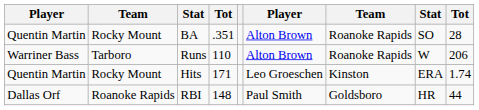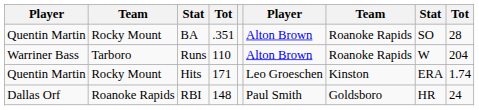Runs | column 9: 206 -> 204
RBI | column 9: 44 -> 24
